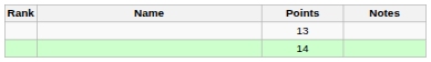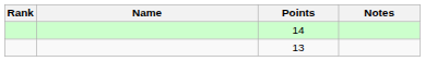rows swapped: 14 <-> 13
